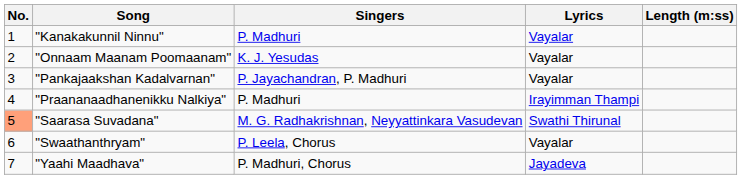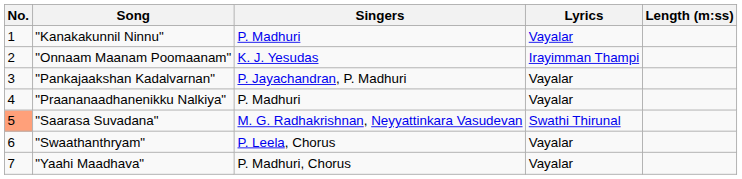"Onnaam Maanam Poomaanam" | Lyrics: Vayalar -> Irayimman Thampi
"Praananaadhanenikku Nalkiya" | Lyrics: Irayimman Thampi -> Vayalar
"Yaahi Maadhava" | Lyrics: Jayadeva -> Vayalar
